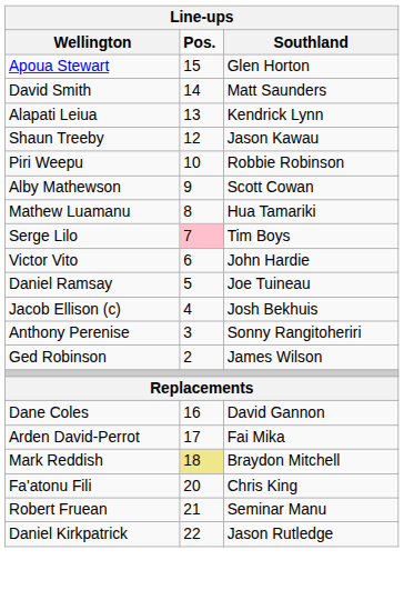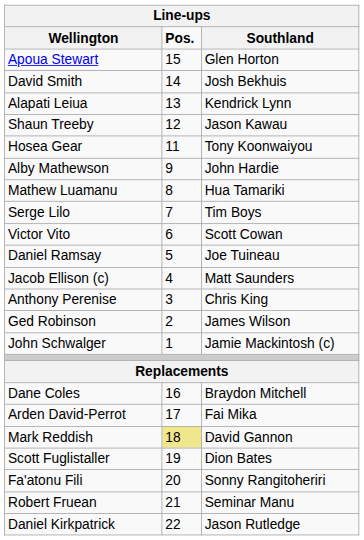David Smith | Southland: Matt Saunders -> Josh Bekhuis
+ row: Hosea Gear | 11 | Tony Koonwaiyou
- row: Piri Weepu | 10 | Robbie Robinson
Alby Mathewson | Southland: Scott Cowan -> John Hardie
Serge Lilo | Pos.: pink background -> no background
Victor Vito | Southland: John Hardie -> Scott Cowan
Jacob Ellison (c) | Southland: Josh Bekhuis -> Matt Saunders
Anthony Perenise | Southland: Sonny Rangitoheriri -> Chris King
+ row: John Schwalger | 1 | Jamie Mackintosh (c)
Dane Coles | Southland: David Gannon -> Braydon Mitchell
Mark Reddish | Southland: Braydon Mitchell -> David Gannon
+ row: Scott Fuglistaller | 19 | Dion Bates
Fa'atonu Fili | Southland: Chris King -> Sonny Rangitoheriri
